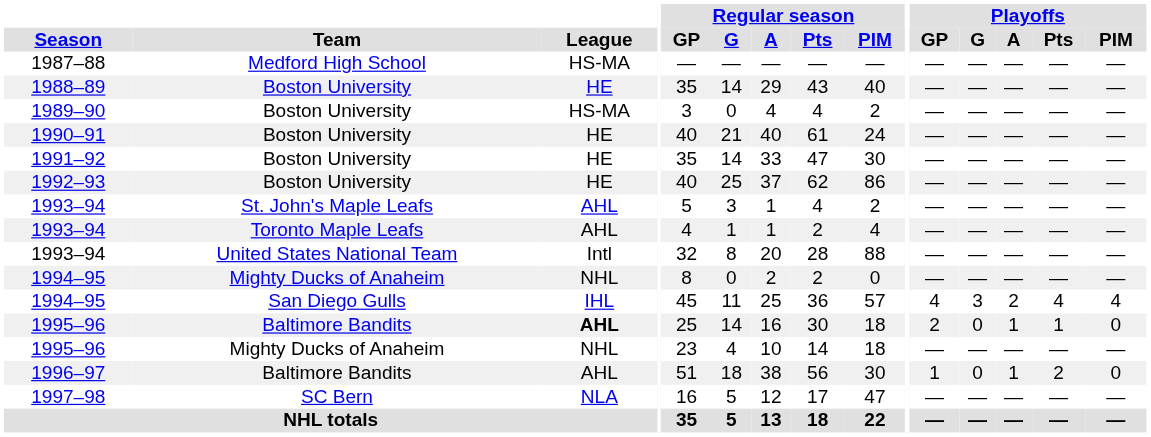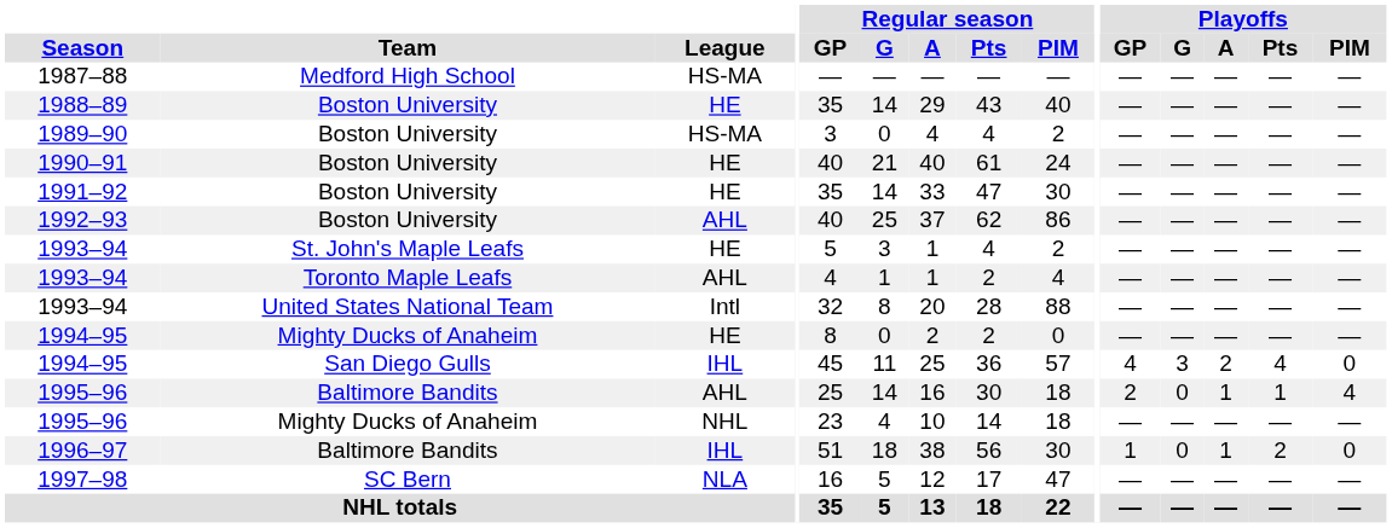1992–93 | League: HE -> AHL
1993–94 / St. John's Maple Leafs | League: AHL -> HE
1994–95 / Mighty Ducks of Anaheim | League: NHL -> HE
1994–95 / San Diego Gulls | Playoffs / PIM: 4 -> 0
1995–96 / Baltimore Bandits | League: bold -> normal
1995–96 / Baltimore Bandits | Playoffs / PIM: 0 -> 4
1996–97 | League: AHL -> IHL
